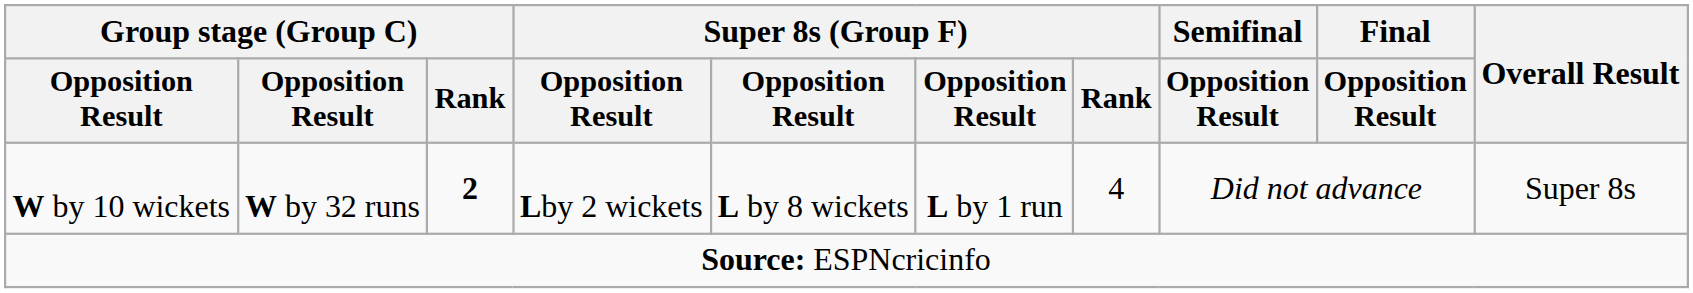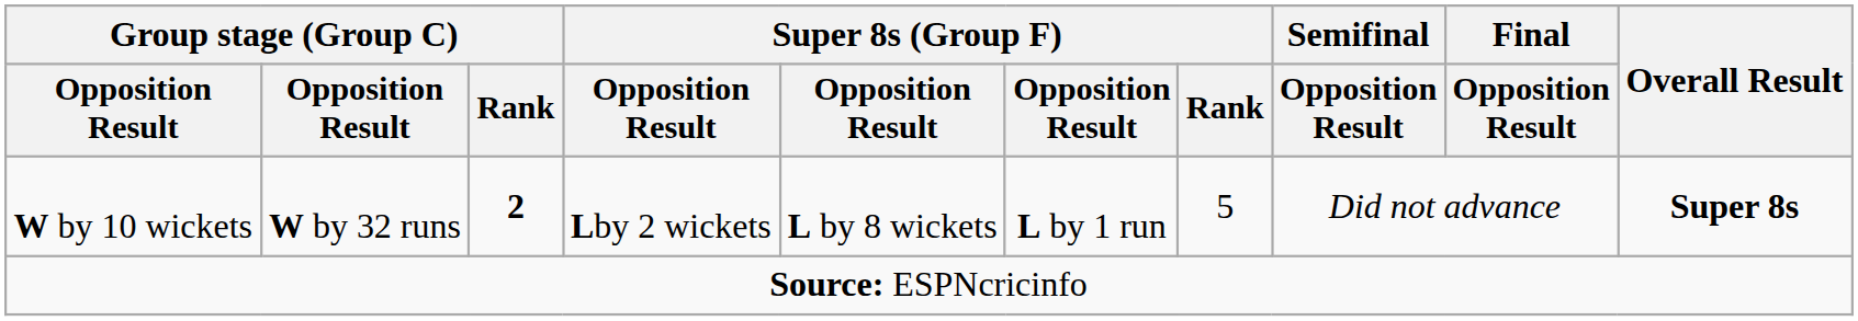W by 10 wickets | Super 8s (Group F) / Rank: 4 -> 5
W by 10 wickets | Overall Result: normal -> bold
